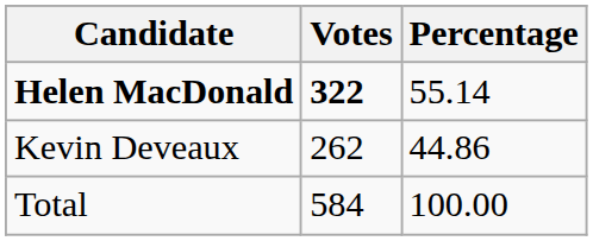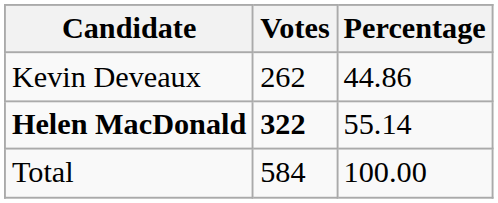rows swapped: Helen MacDonald <-> Kevin Deveaux
